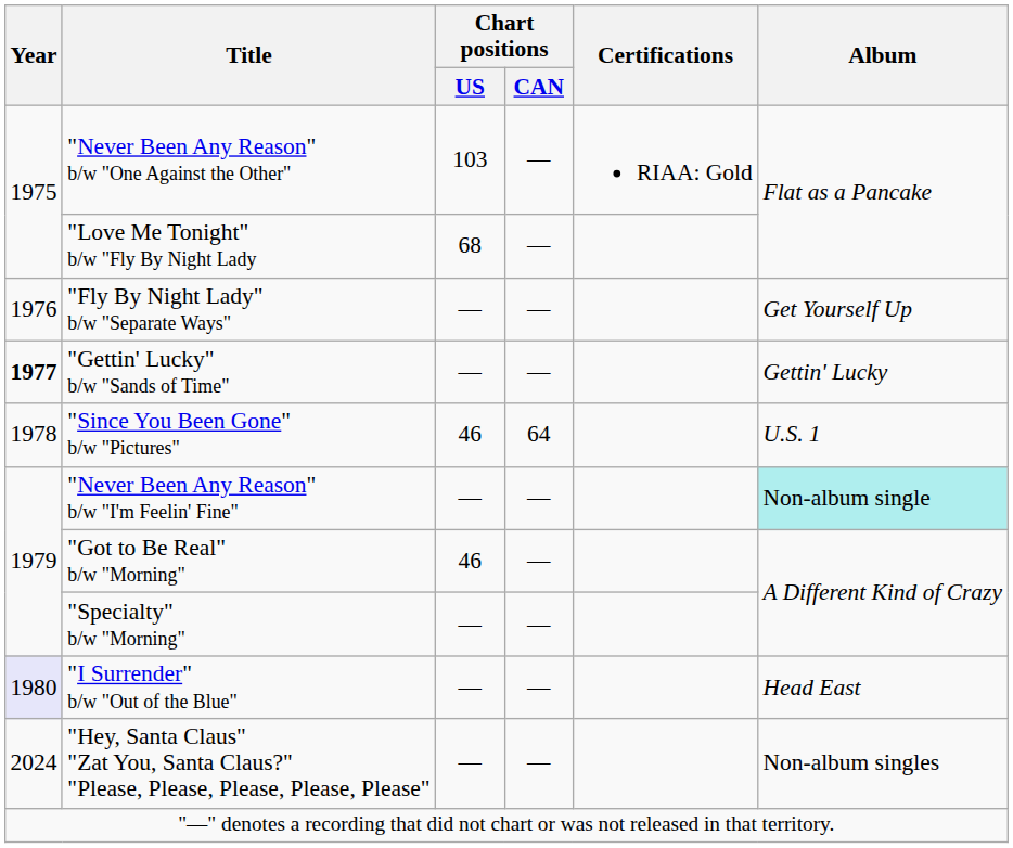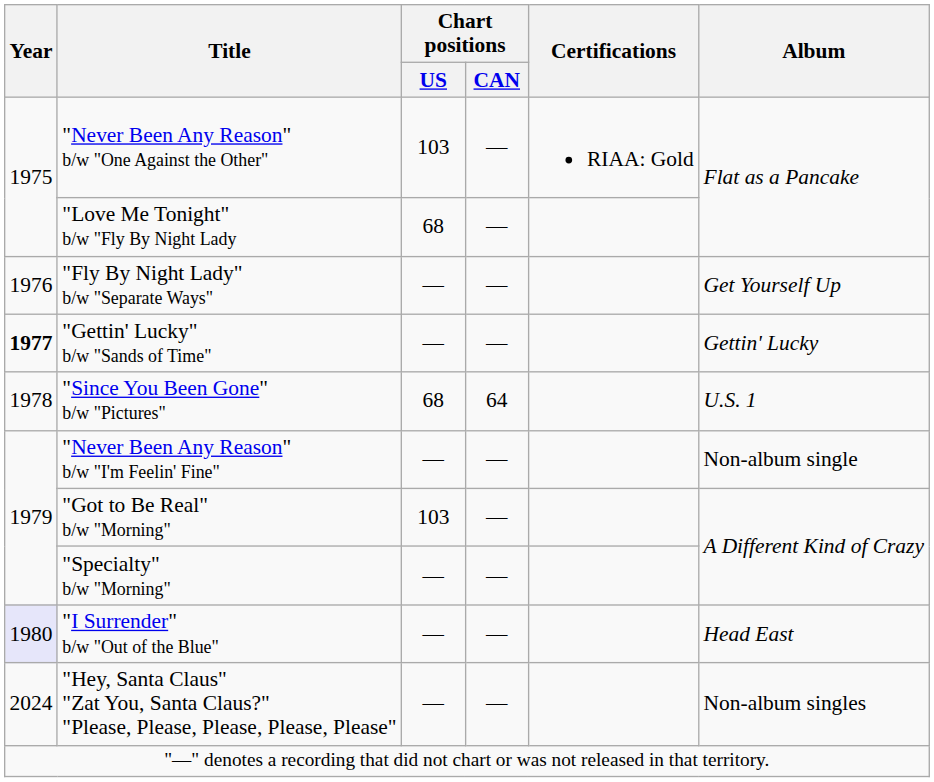"Since You Been Gone" b/w "Pictures" | Chart positions / US: 46 -> 68
"Never Been Any Reason" b/w "I'm Feelin' Fine" | Album: paleturquoise background -> no background
"Got to Be Real" b/w "Morning" | Chart positions / US: 46 -> 103
